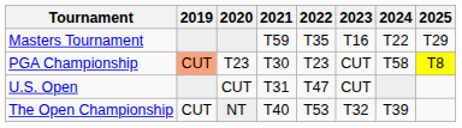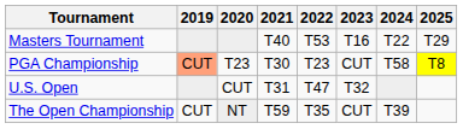Masters Tournament | 2021: T59 -> T40
Masters Tournament | 2022: T35 -> T53
U.S. Open | 2023: CUT -> T32
The Open Championship | 2021: T40 -> T59
The Open Championship | 2022: T53 -> T35
The Open Championship | 2023: T32 -> CUT
